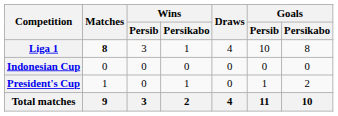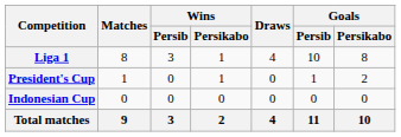Liga 1 | Matches: bold -> normal
rows swapped: Indonesian Cup <-> President's Cup
